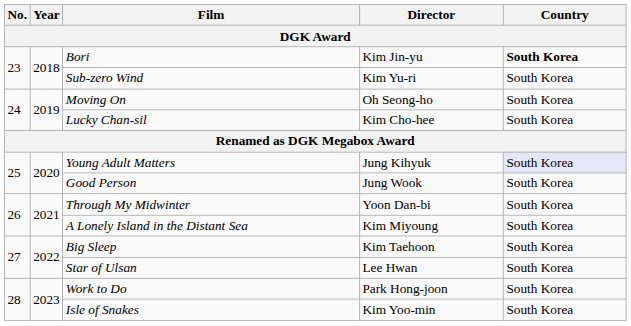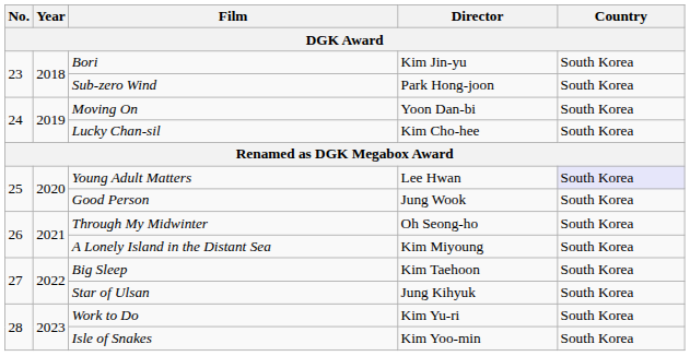Bori | Country: bold -> normal
Sub-zero Wind | Director: Kim Yu-ri -> Park Hong-joon
Moving On | Director: Oh Seong-ho -> Yoon Dan-bi
Young Adult Matters | Director: Jung Kihyuk -> Lee Hwan
Through My Midwinter | Director: Yoon Dan-bi -> Oh Seong-ho
Star of Ulsan | Director: Lee Hwan -> Jung Kihyuk
Work to Do | Director: Park Hong-joon -> Kim Yu-ri
